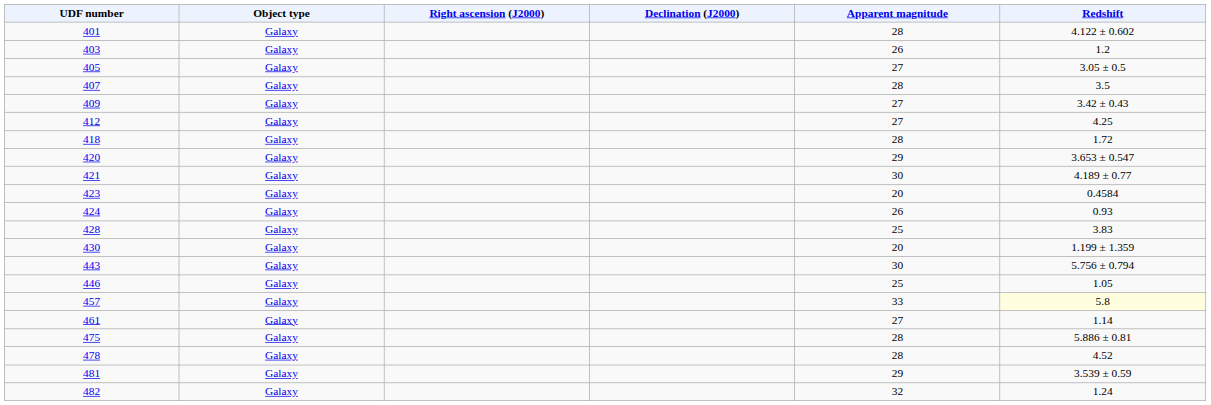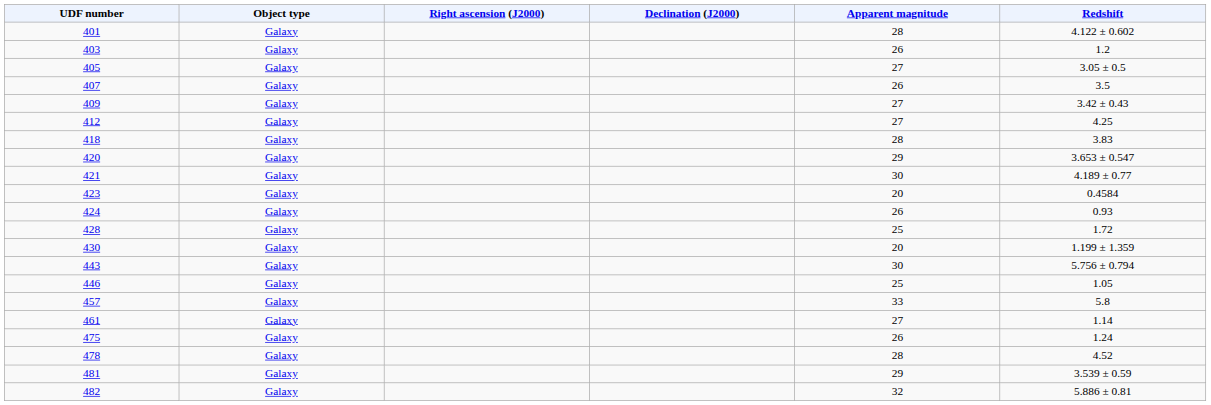407 | Apparent magnitude: 28 -> 26
418 | Redshift: 1.72 -> 3.83
428 | Redshift: 3.83 -> 1.72
457 | Redshift: lightyellow background -> no background
475 | Apparent magnitude: 28 -> 26
475 | Redshift: 5.886 ± 0.81 -> 1.24
482 | Redshift: 1.24 -> 5.886 ± 0.81
